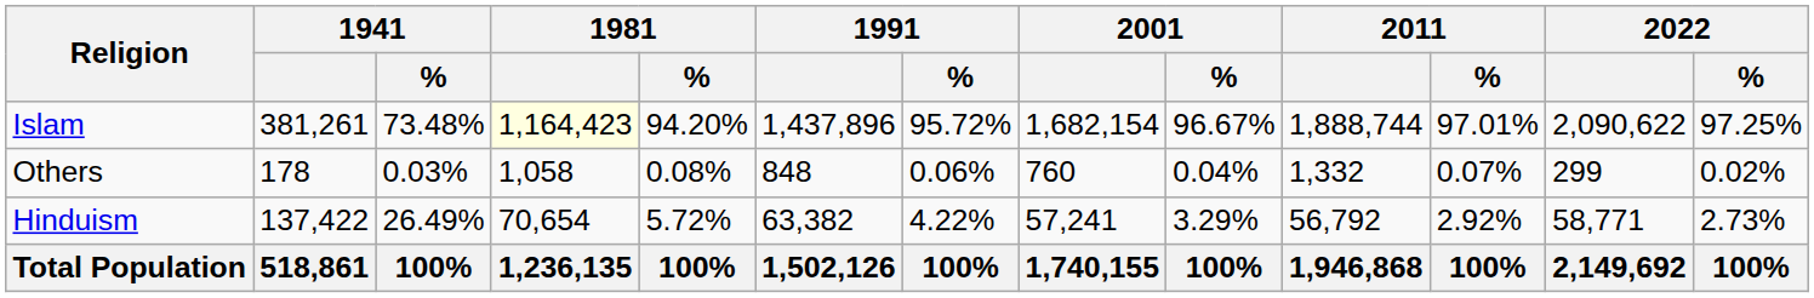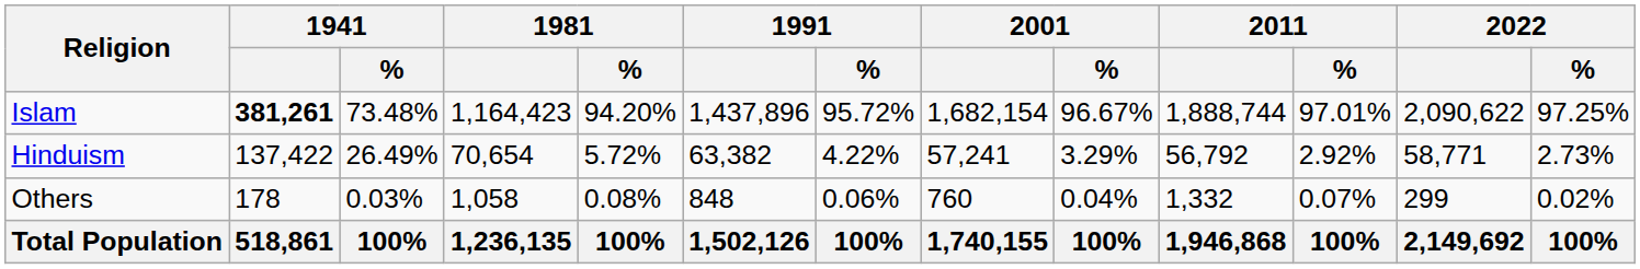Islam | 1941: normal -> bold
Islam | 1981: lightyellow background -> no background
rows swapped: Hinduism <-> Others
